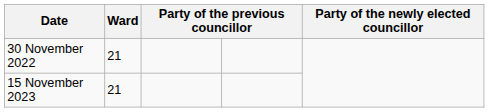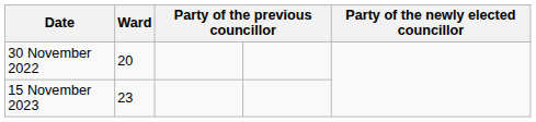30 November 2022 | Ward: 21 -> 20
15 November 2023 | Ward: 21 -> 23
